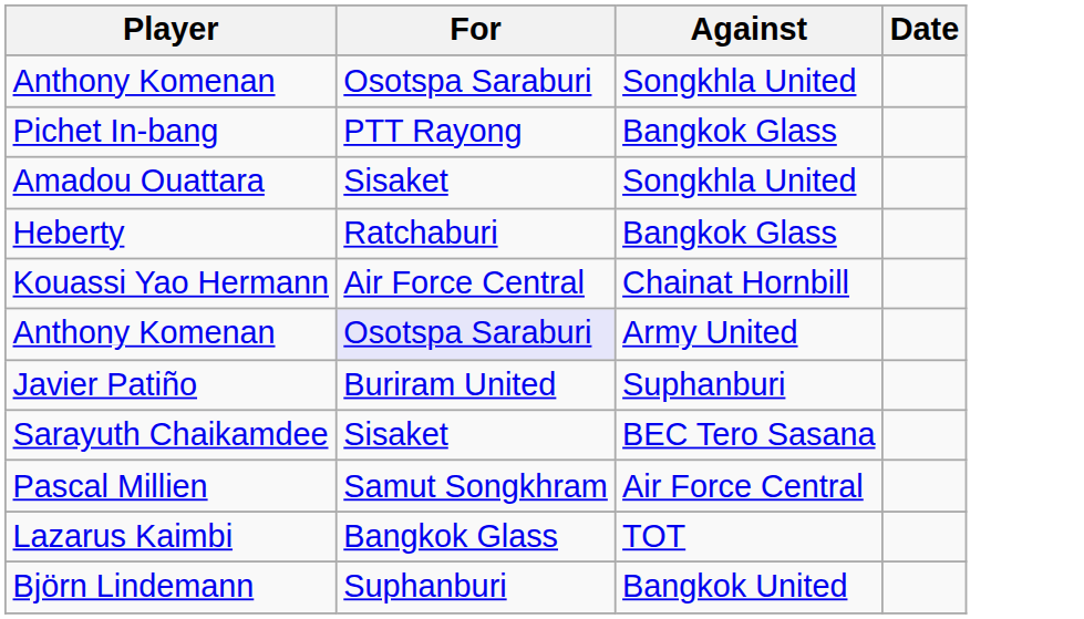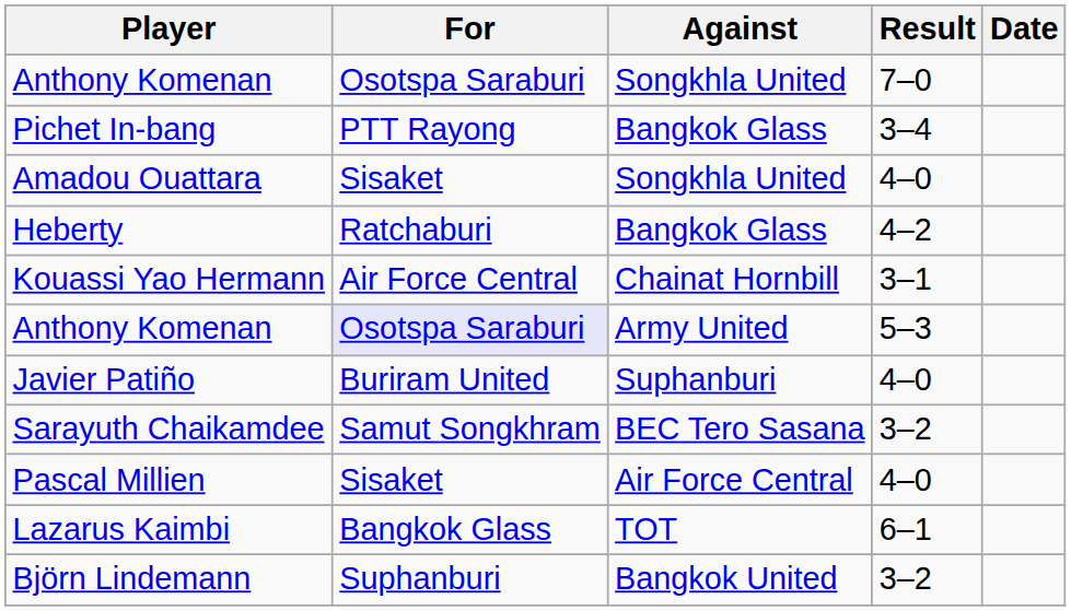+ column: Result | 7–0 | 3–4 | 4–0 | 4–2 | 3–1 | 5–3 | 4–0 | 3–2 | 4–0 | 6–1 | 3–2
Sarayuth Chaikamdee | For: Sisaket -> Samut Songkhram
Pascal Millien | For: Samut Songkhram -> Sisaket
